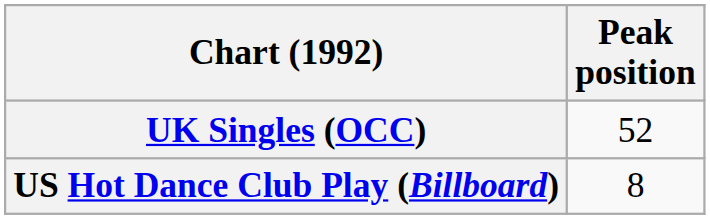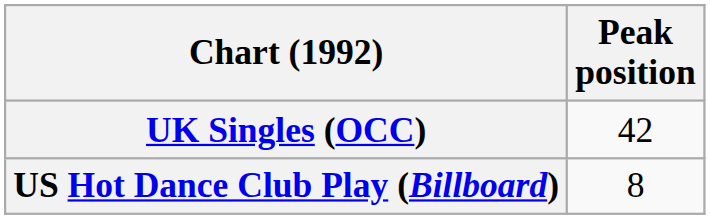UK Singles (OCC) | Peak position: 52 -> 42
